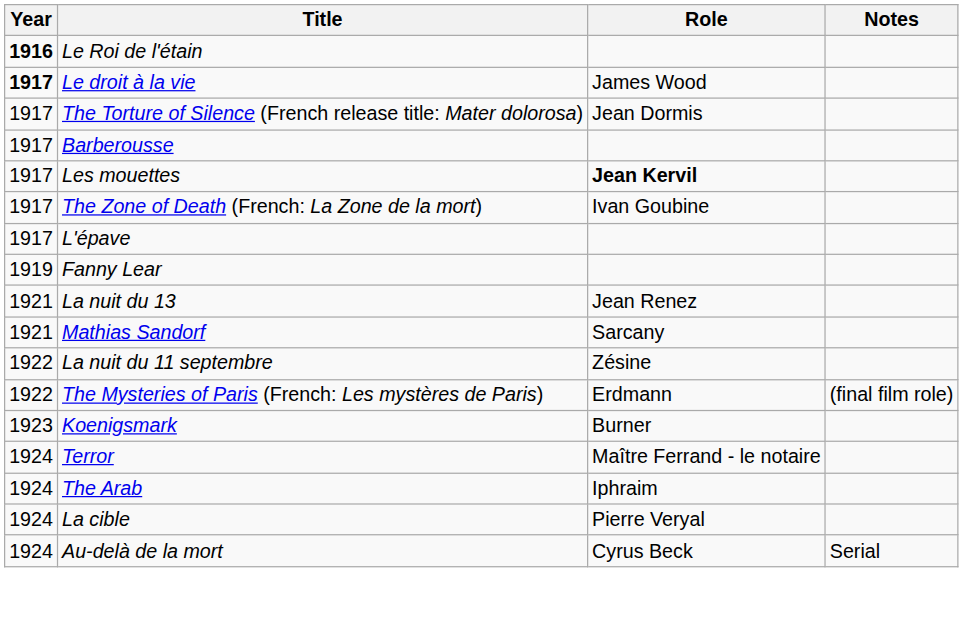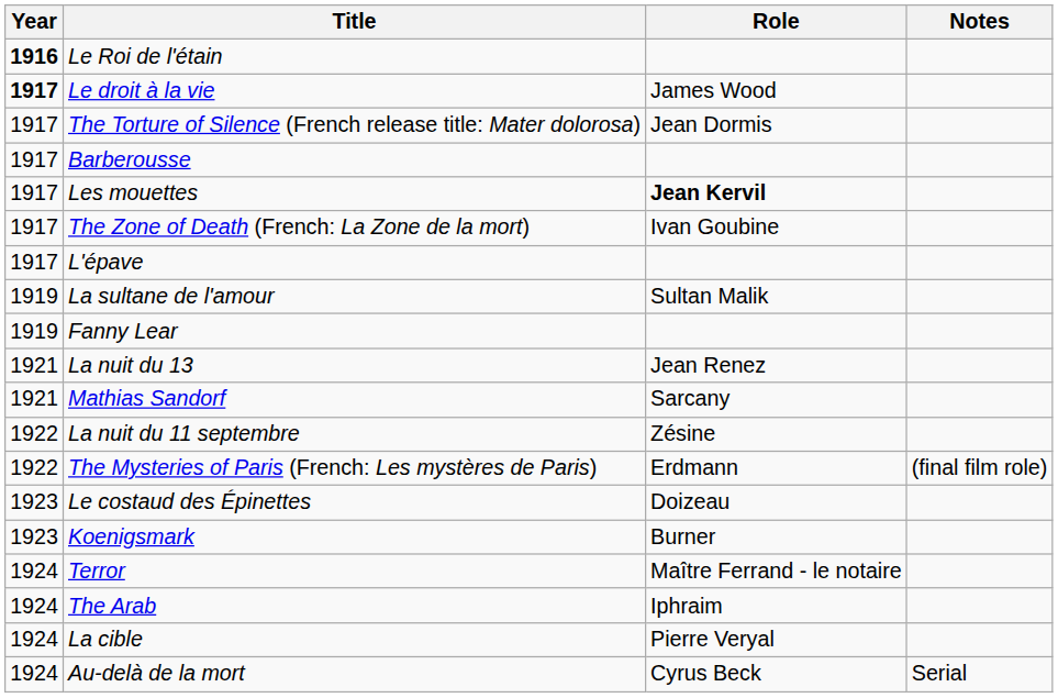+ row: 1919 | La sultane de l'amour | Sultan Malik
+ row: 1923 | Le costaud des Épinettes | Doizeau
